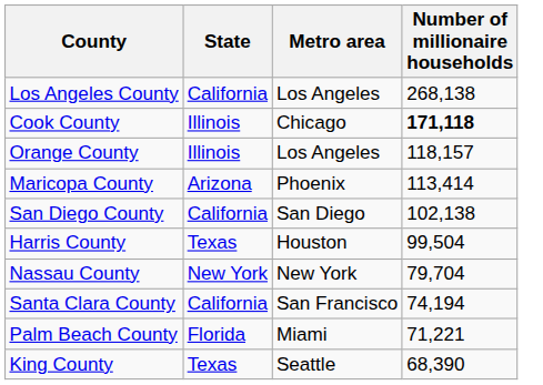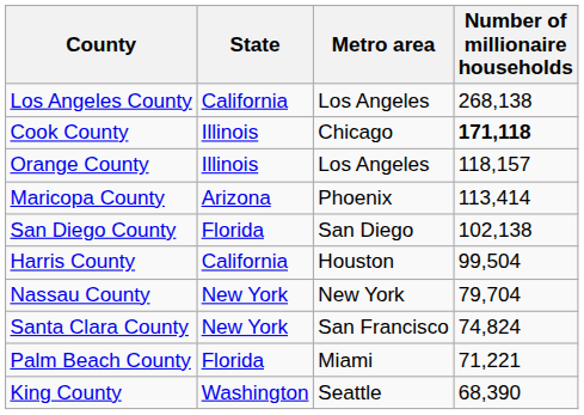San Diego County | State: California -> Florida
Harris County | State: Texas -> California
Santa Clara County | State: California -> New York
Santa Clara County | Number of millionaire households: 74,194 -> 74,824
King County | State: Texas -> Washington
